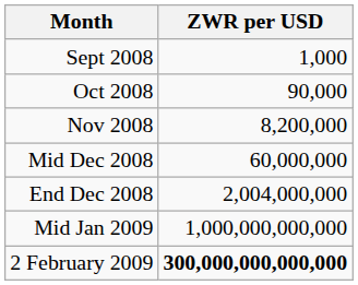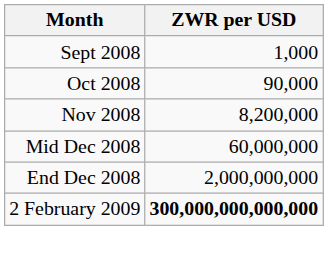End Dec 2008 | ZWR per USD: 2,004,000,000 -> 2,000,000,000
- row: Mid Jan 2009 | 1,000,000,000,000
